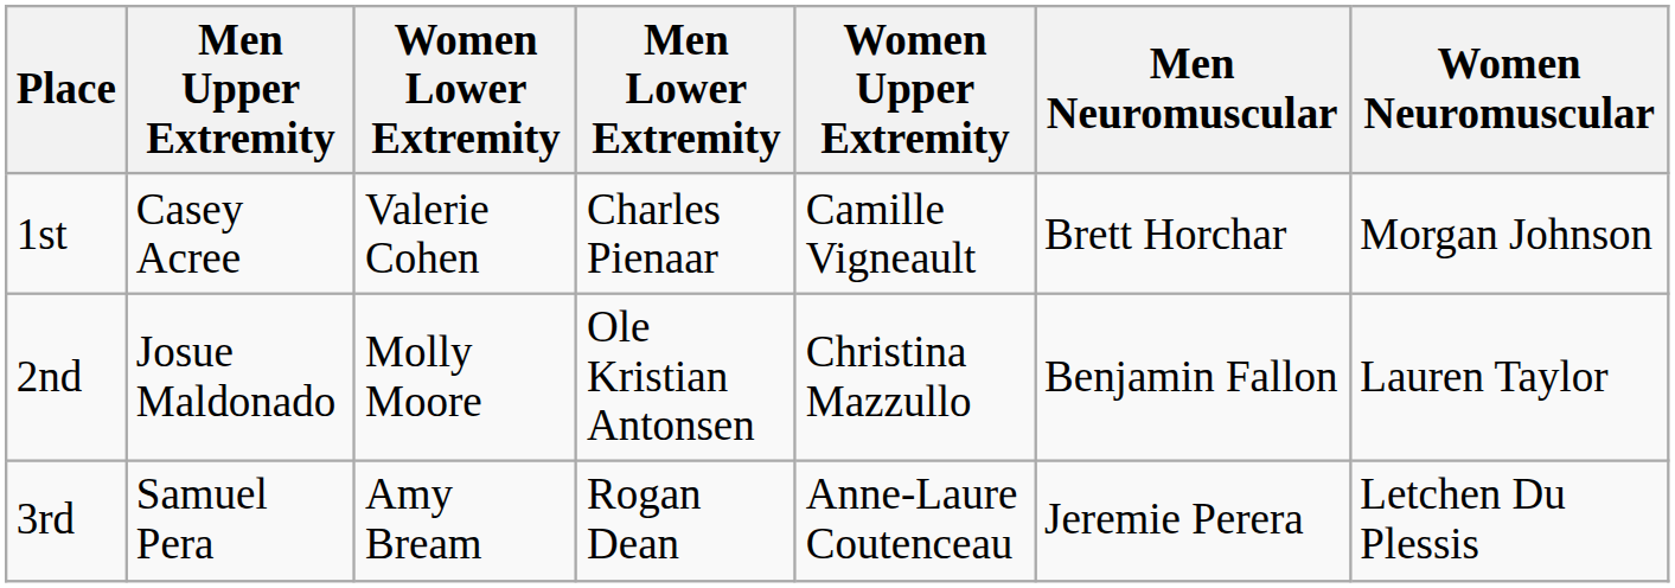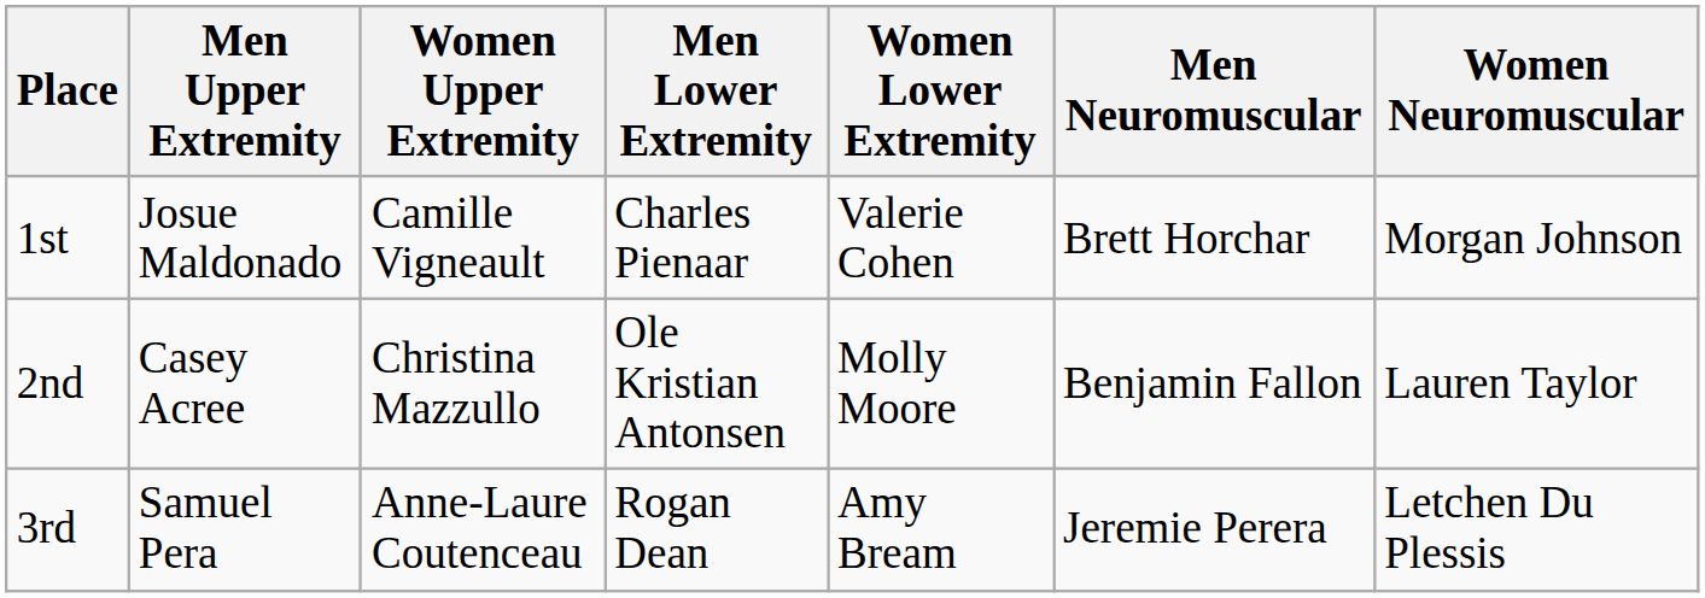columns swapped: Women Upper Extremity <-> Women Lower Extremity
1st | Men Upper Extremity: Casey Acree -> Josue Maldonado
2nd | Men Upper Extremity: Josue Maldonado -> Casey Acree
